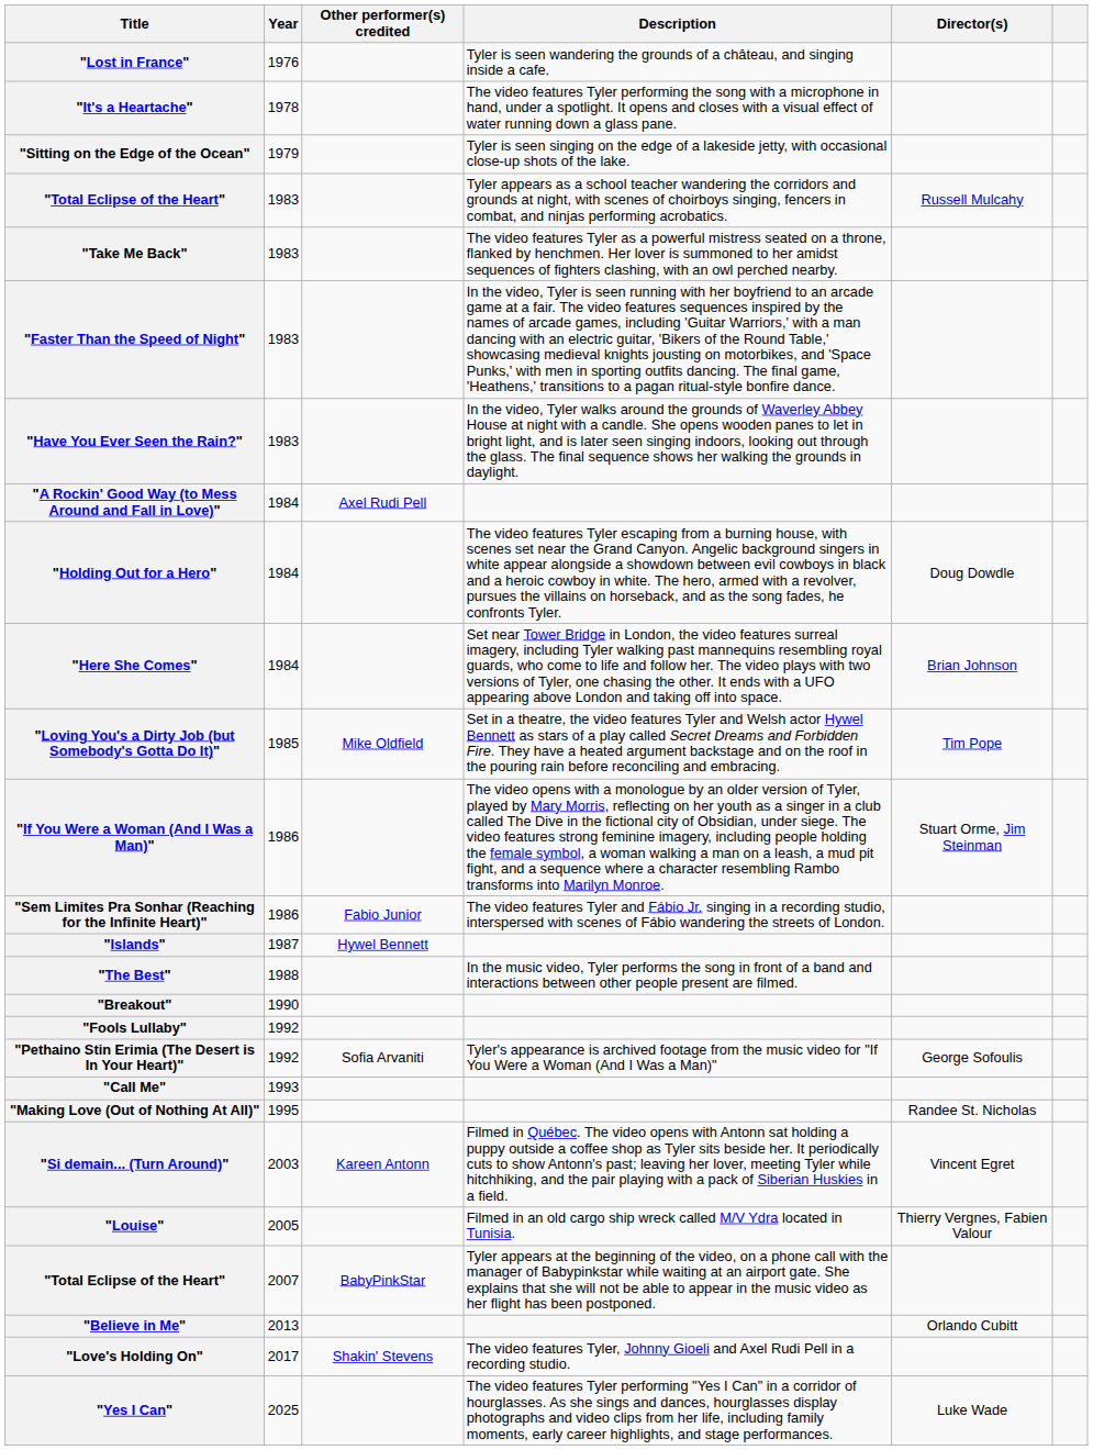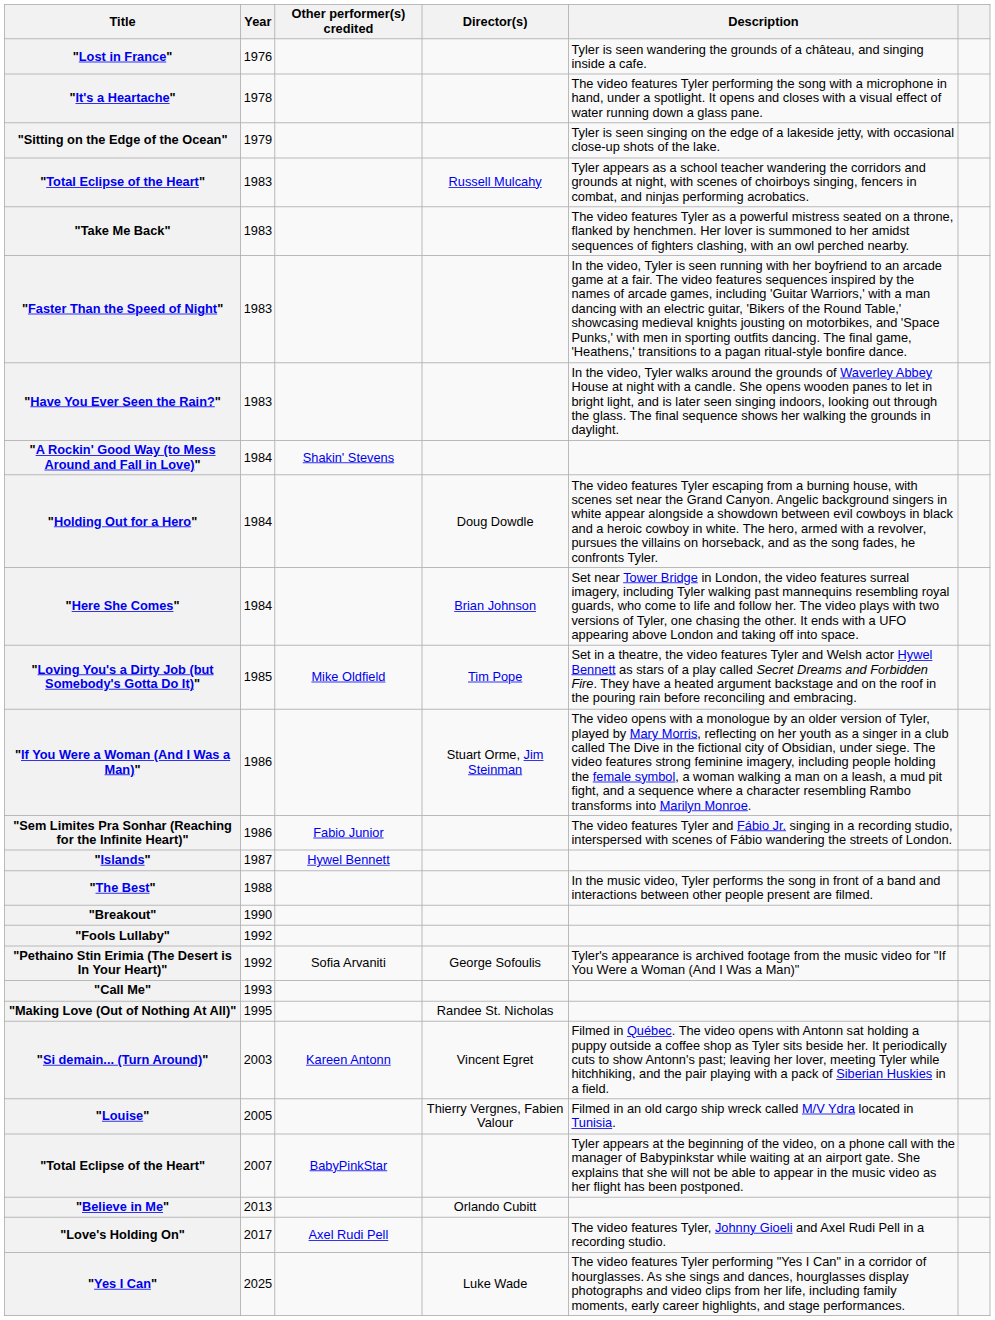columns swapped: Director(s) <-> Description
"A Rockin' Good Way (to Mess Around and Fall in Love)" | Other performer(s) credited: Axel Rudi Pell -> Shakin' Stevens
"Love's Holding On" | Other performer(s) credited: Shakin' Stevens -> Axel Rudi Pell
